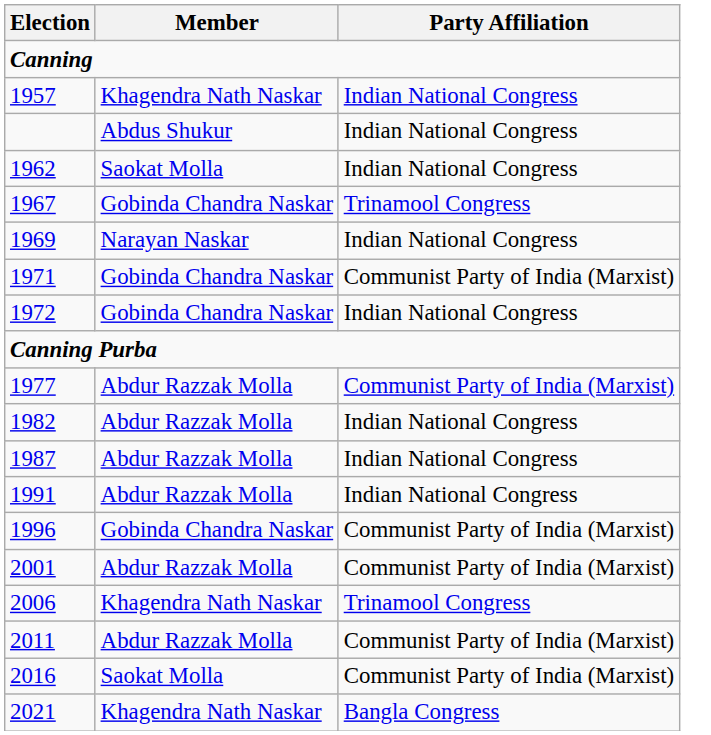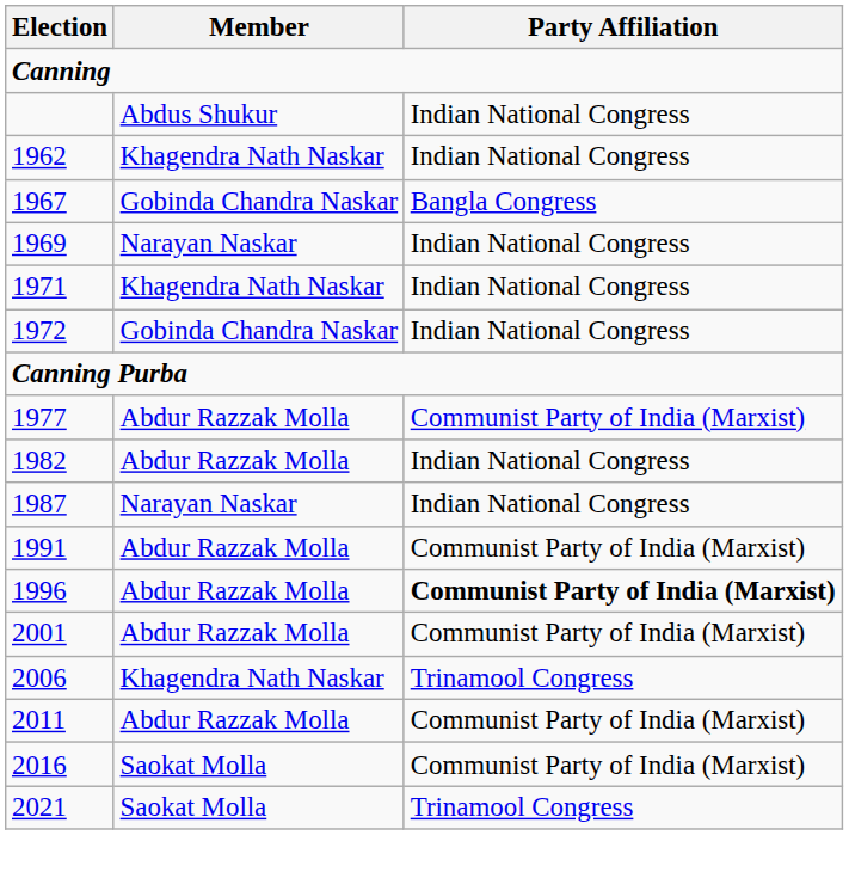- row: 1957 | Khagendra Nath Naskar | Indian National Congress
1962 | Member: Saokat Molla -> Khagendra Nath Naskar
1967 | Party Affiliation: Trinamool Congress -> Bangla Congress
1971 | Member: Gobinda Chandra Naskar -> Khagendra Nath Naskar
1971 | Party Affiliation: Communist Party of India (Marxist) -> Indian National Congress
1987 | Member: Abdur Razzak Molla -> Narayan Naskar
1991 | Party Affiliation: Indian National Congress -> Communist Party of India (Marxist)
1996 | Member: Gobinda Chandra Naskar -> Abdur Razzak Molla
1996 | Party Affiliation: normal -> bold
2021 | Member: Khagendra Nath Naskar -> Saokat Molla
2021 | Party Affiliation: Bangla Congress -> Trinamool Congress
